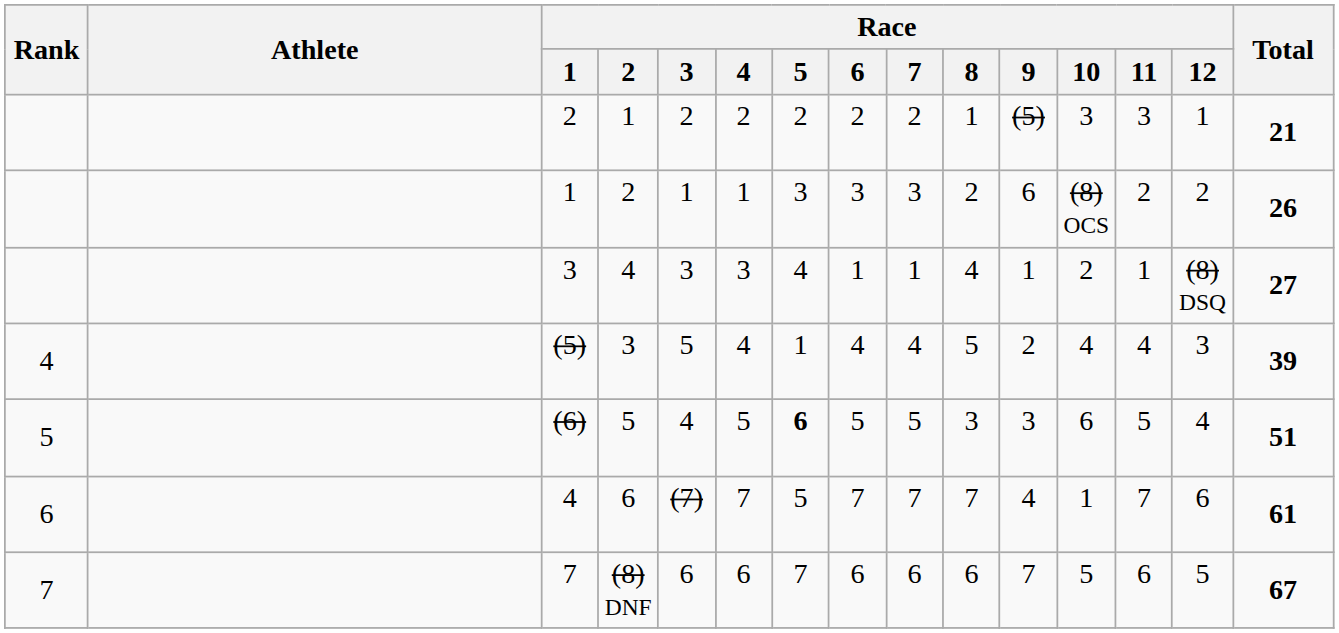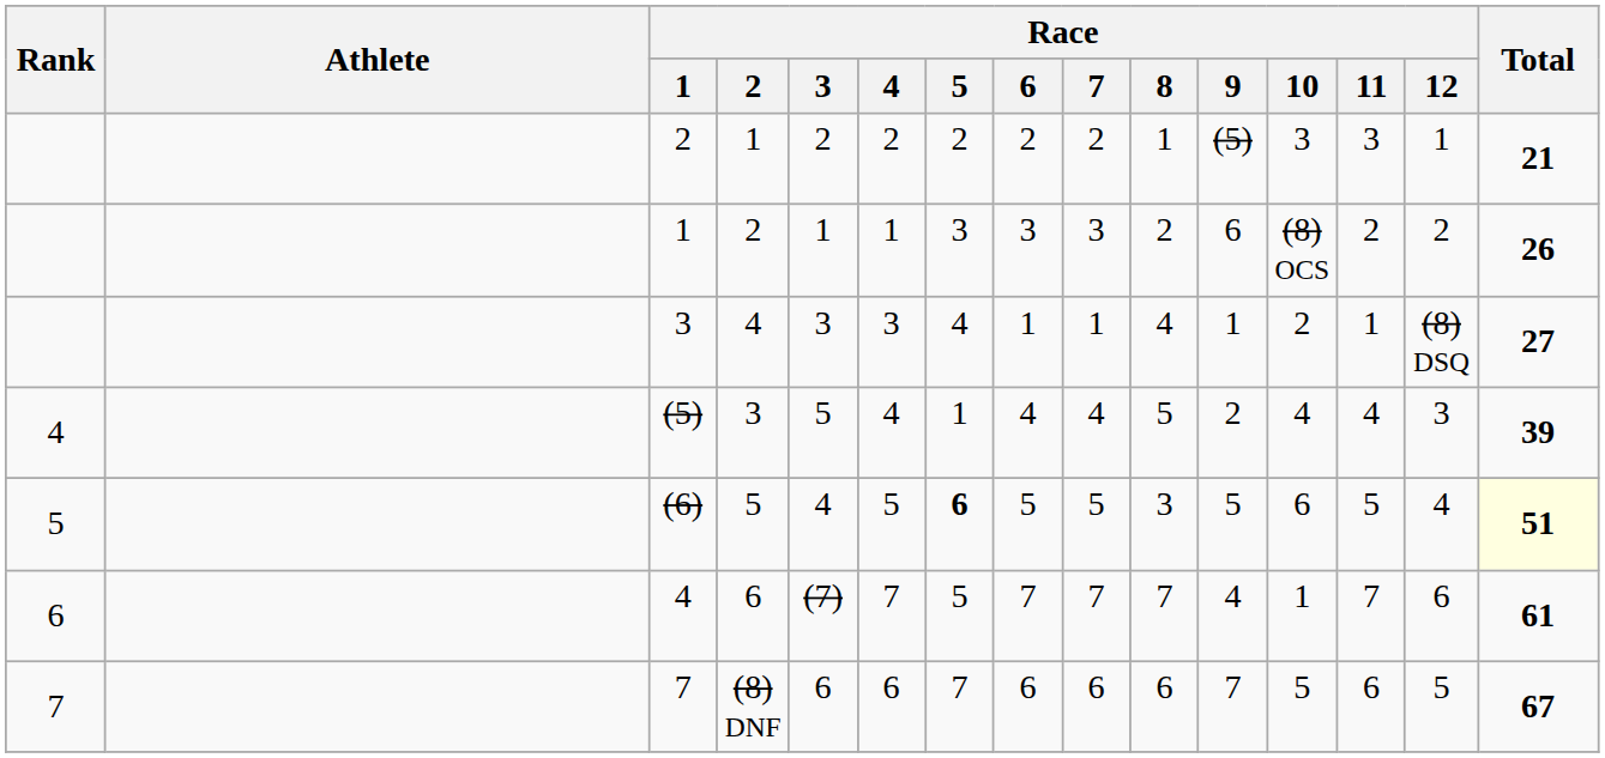(6) | Race / 9: 3 -> 5
(6) | Total: no background -> lightyellow background
